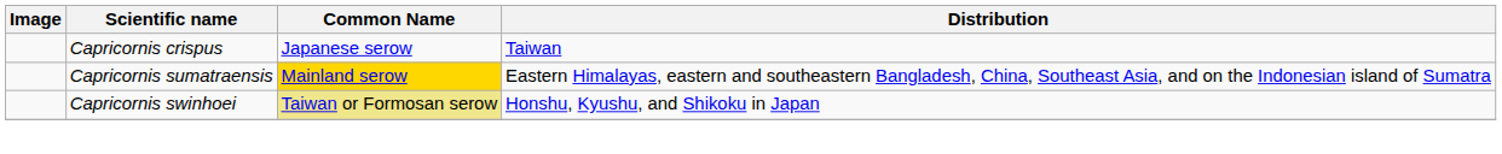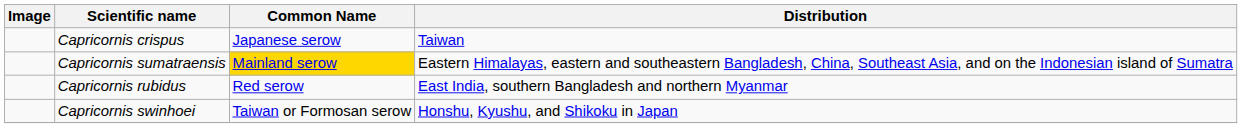+ row: Capricornis rubidus | Red serow | East India, southern Bangladesh and northern Myanmar
Capricornis swinhoei | Common Name: khaki background -> no background
